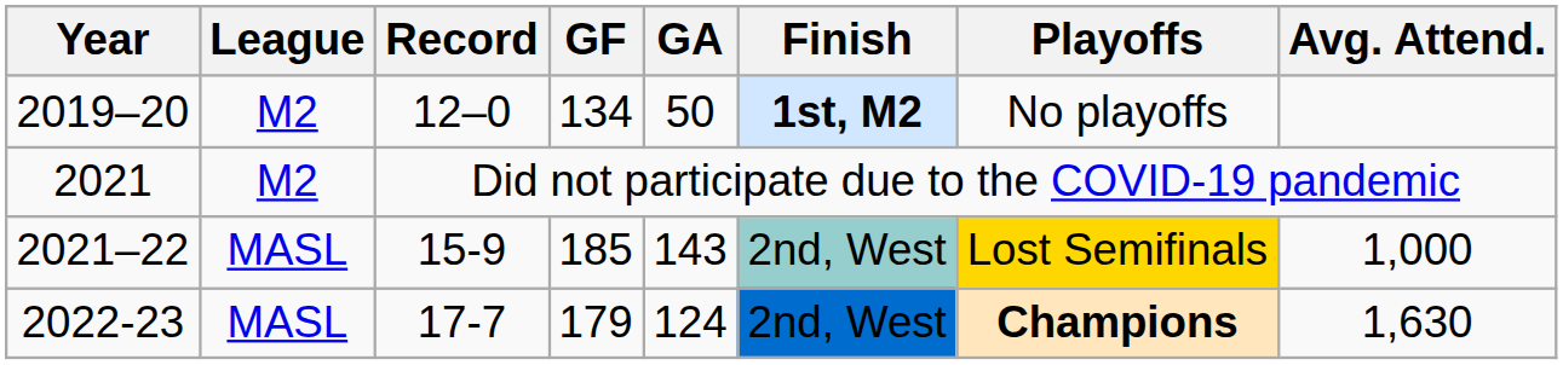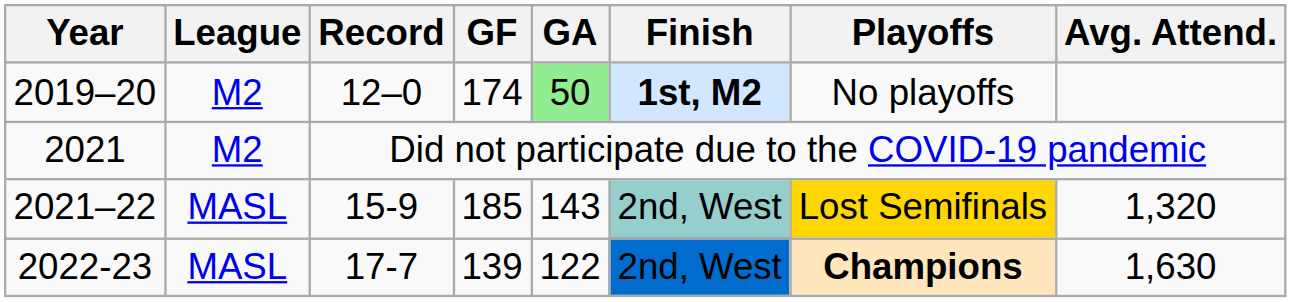2019–20 | GF: 134 -> 174
2019–20 | GA: no background -> lightgreen background
2021–22 | Avg. Attend.: 1,000 -> 1,320
2022-23 | GF: 179 -> 139
2022-23 | GA: 124 -> 122
